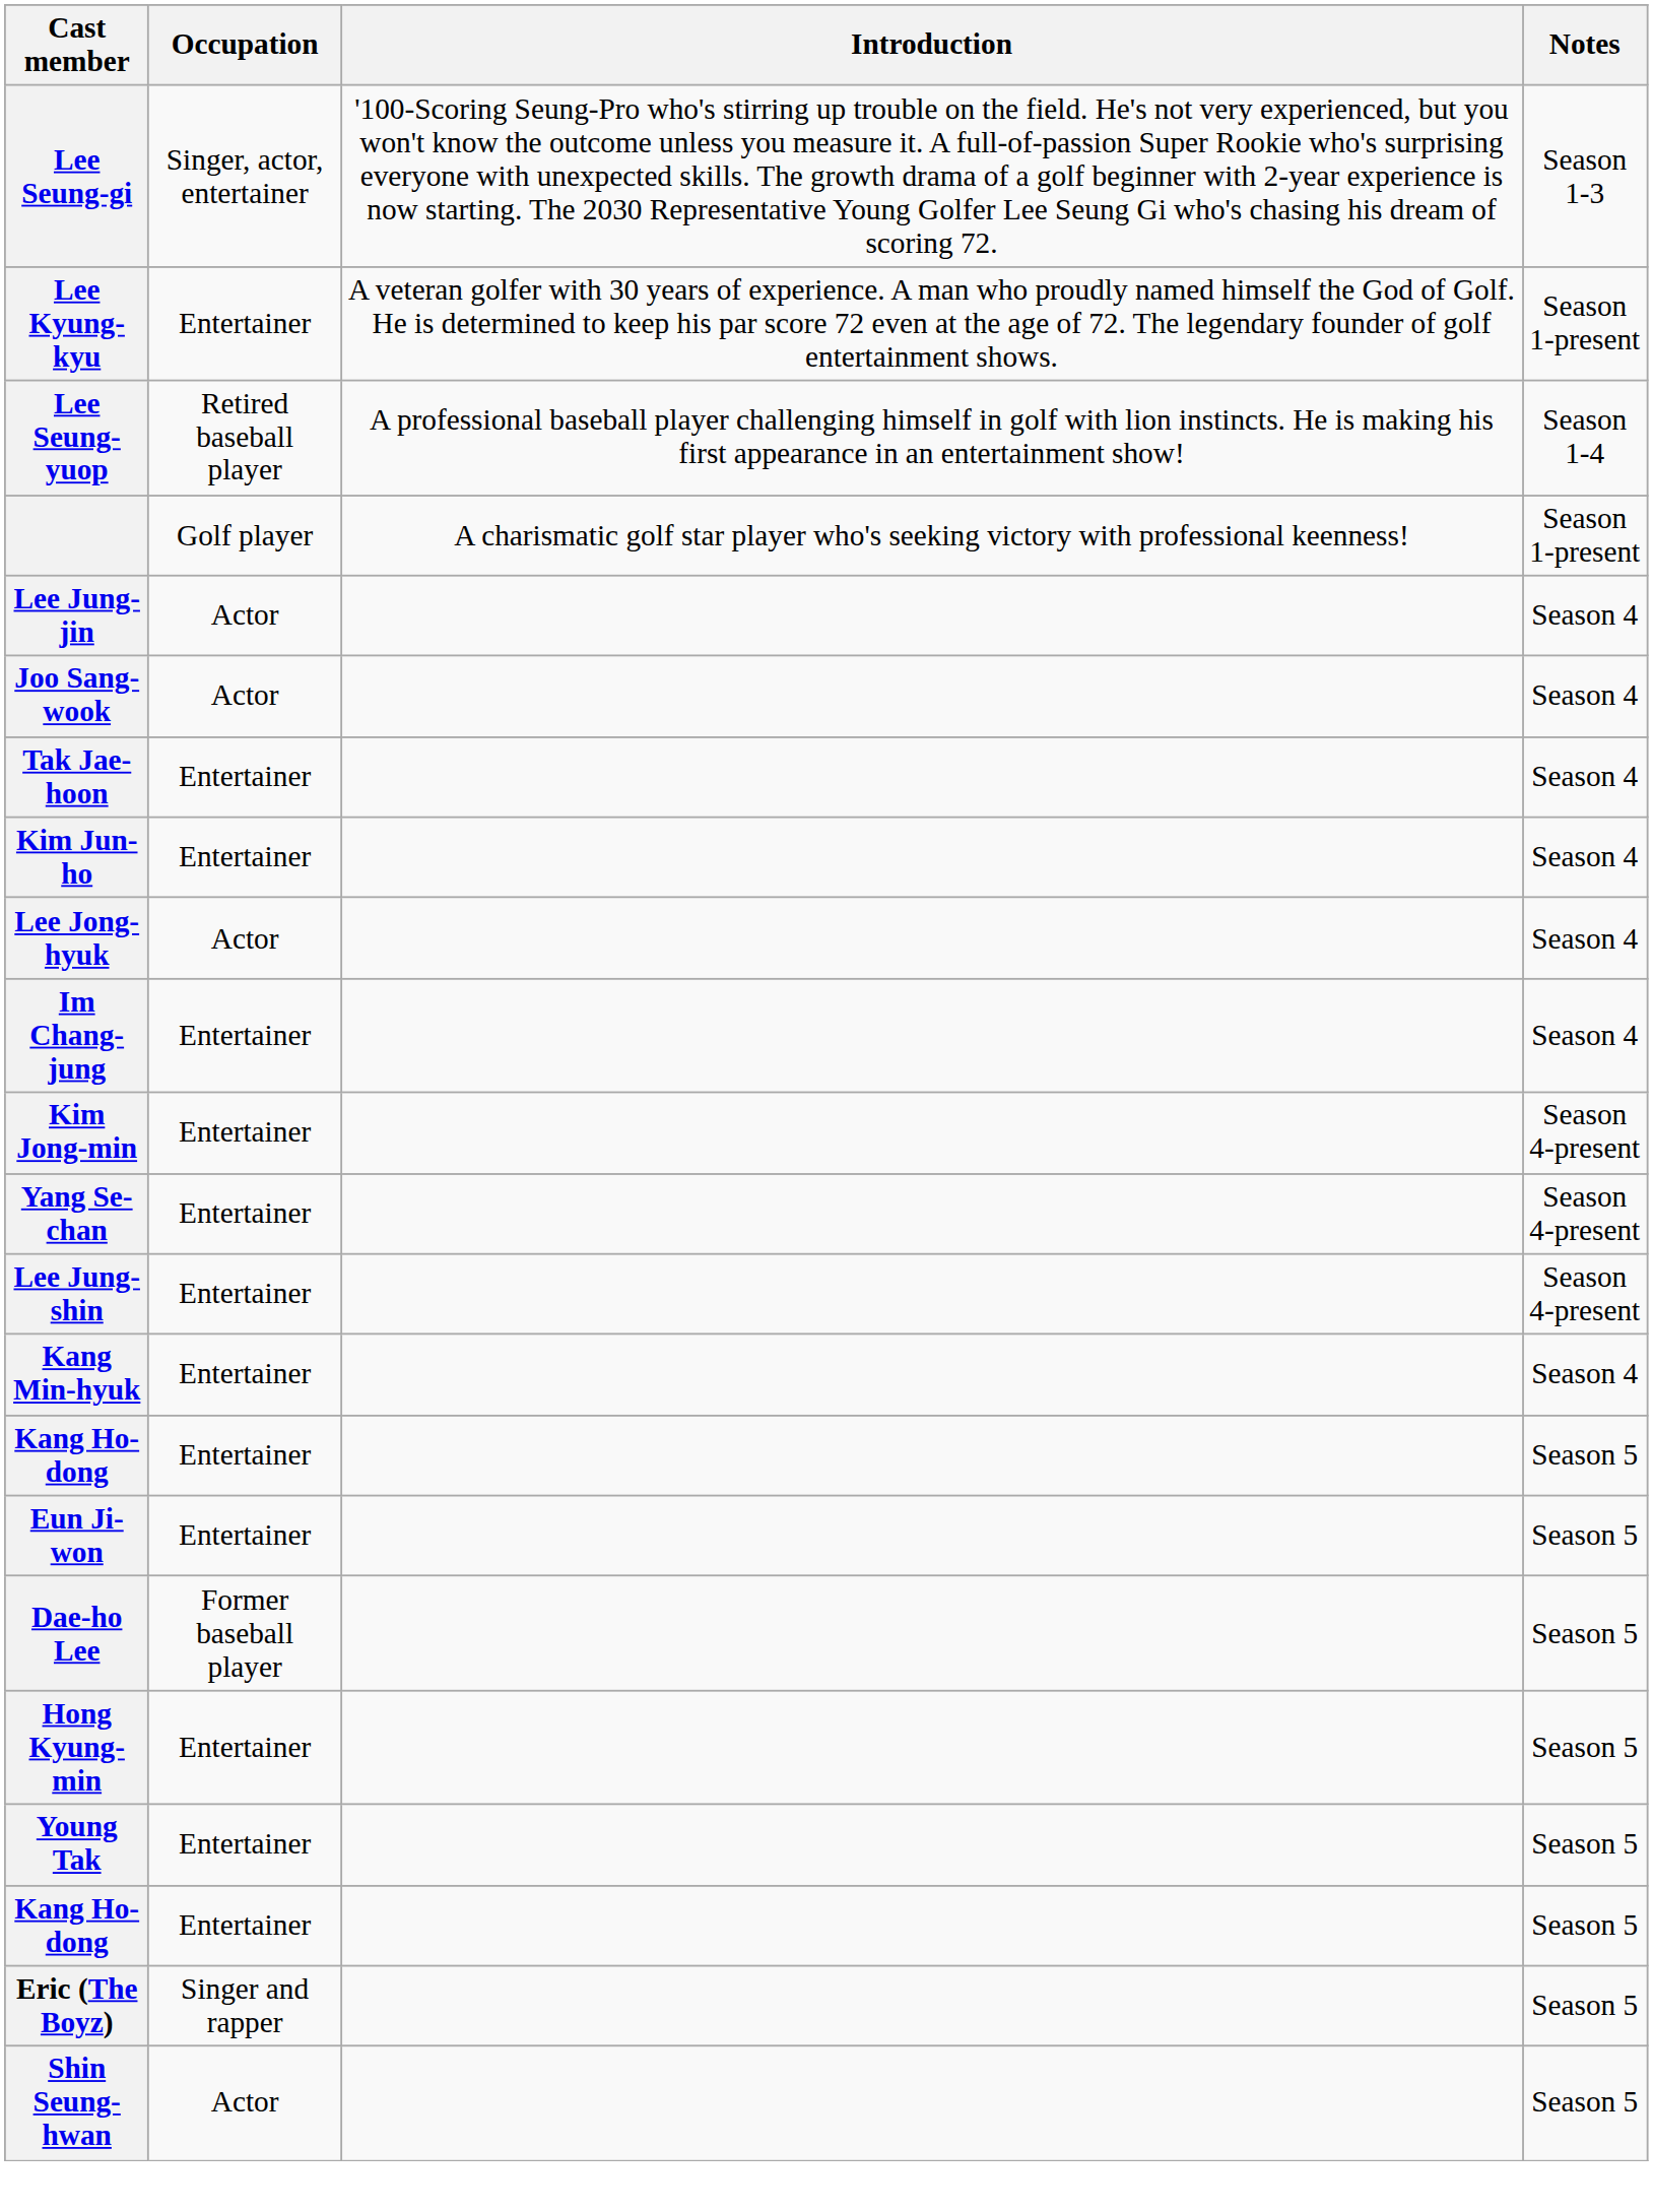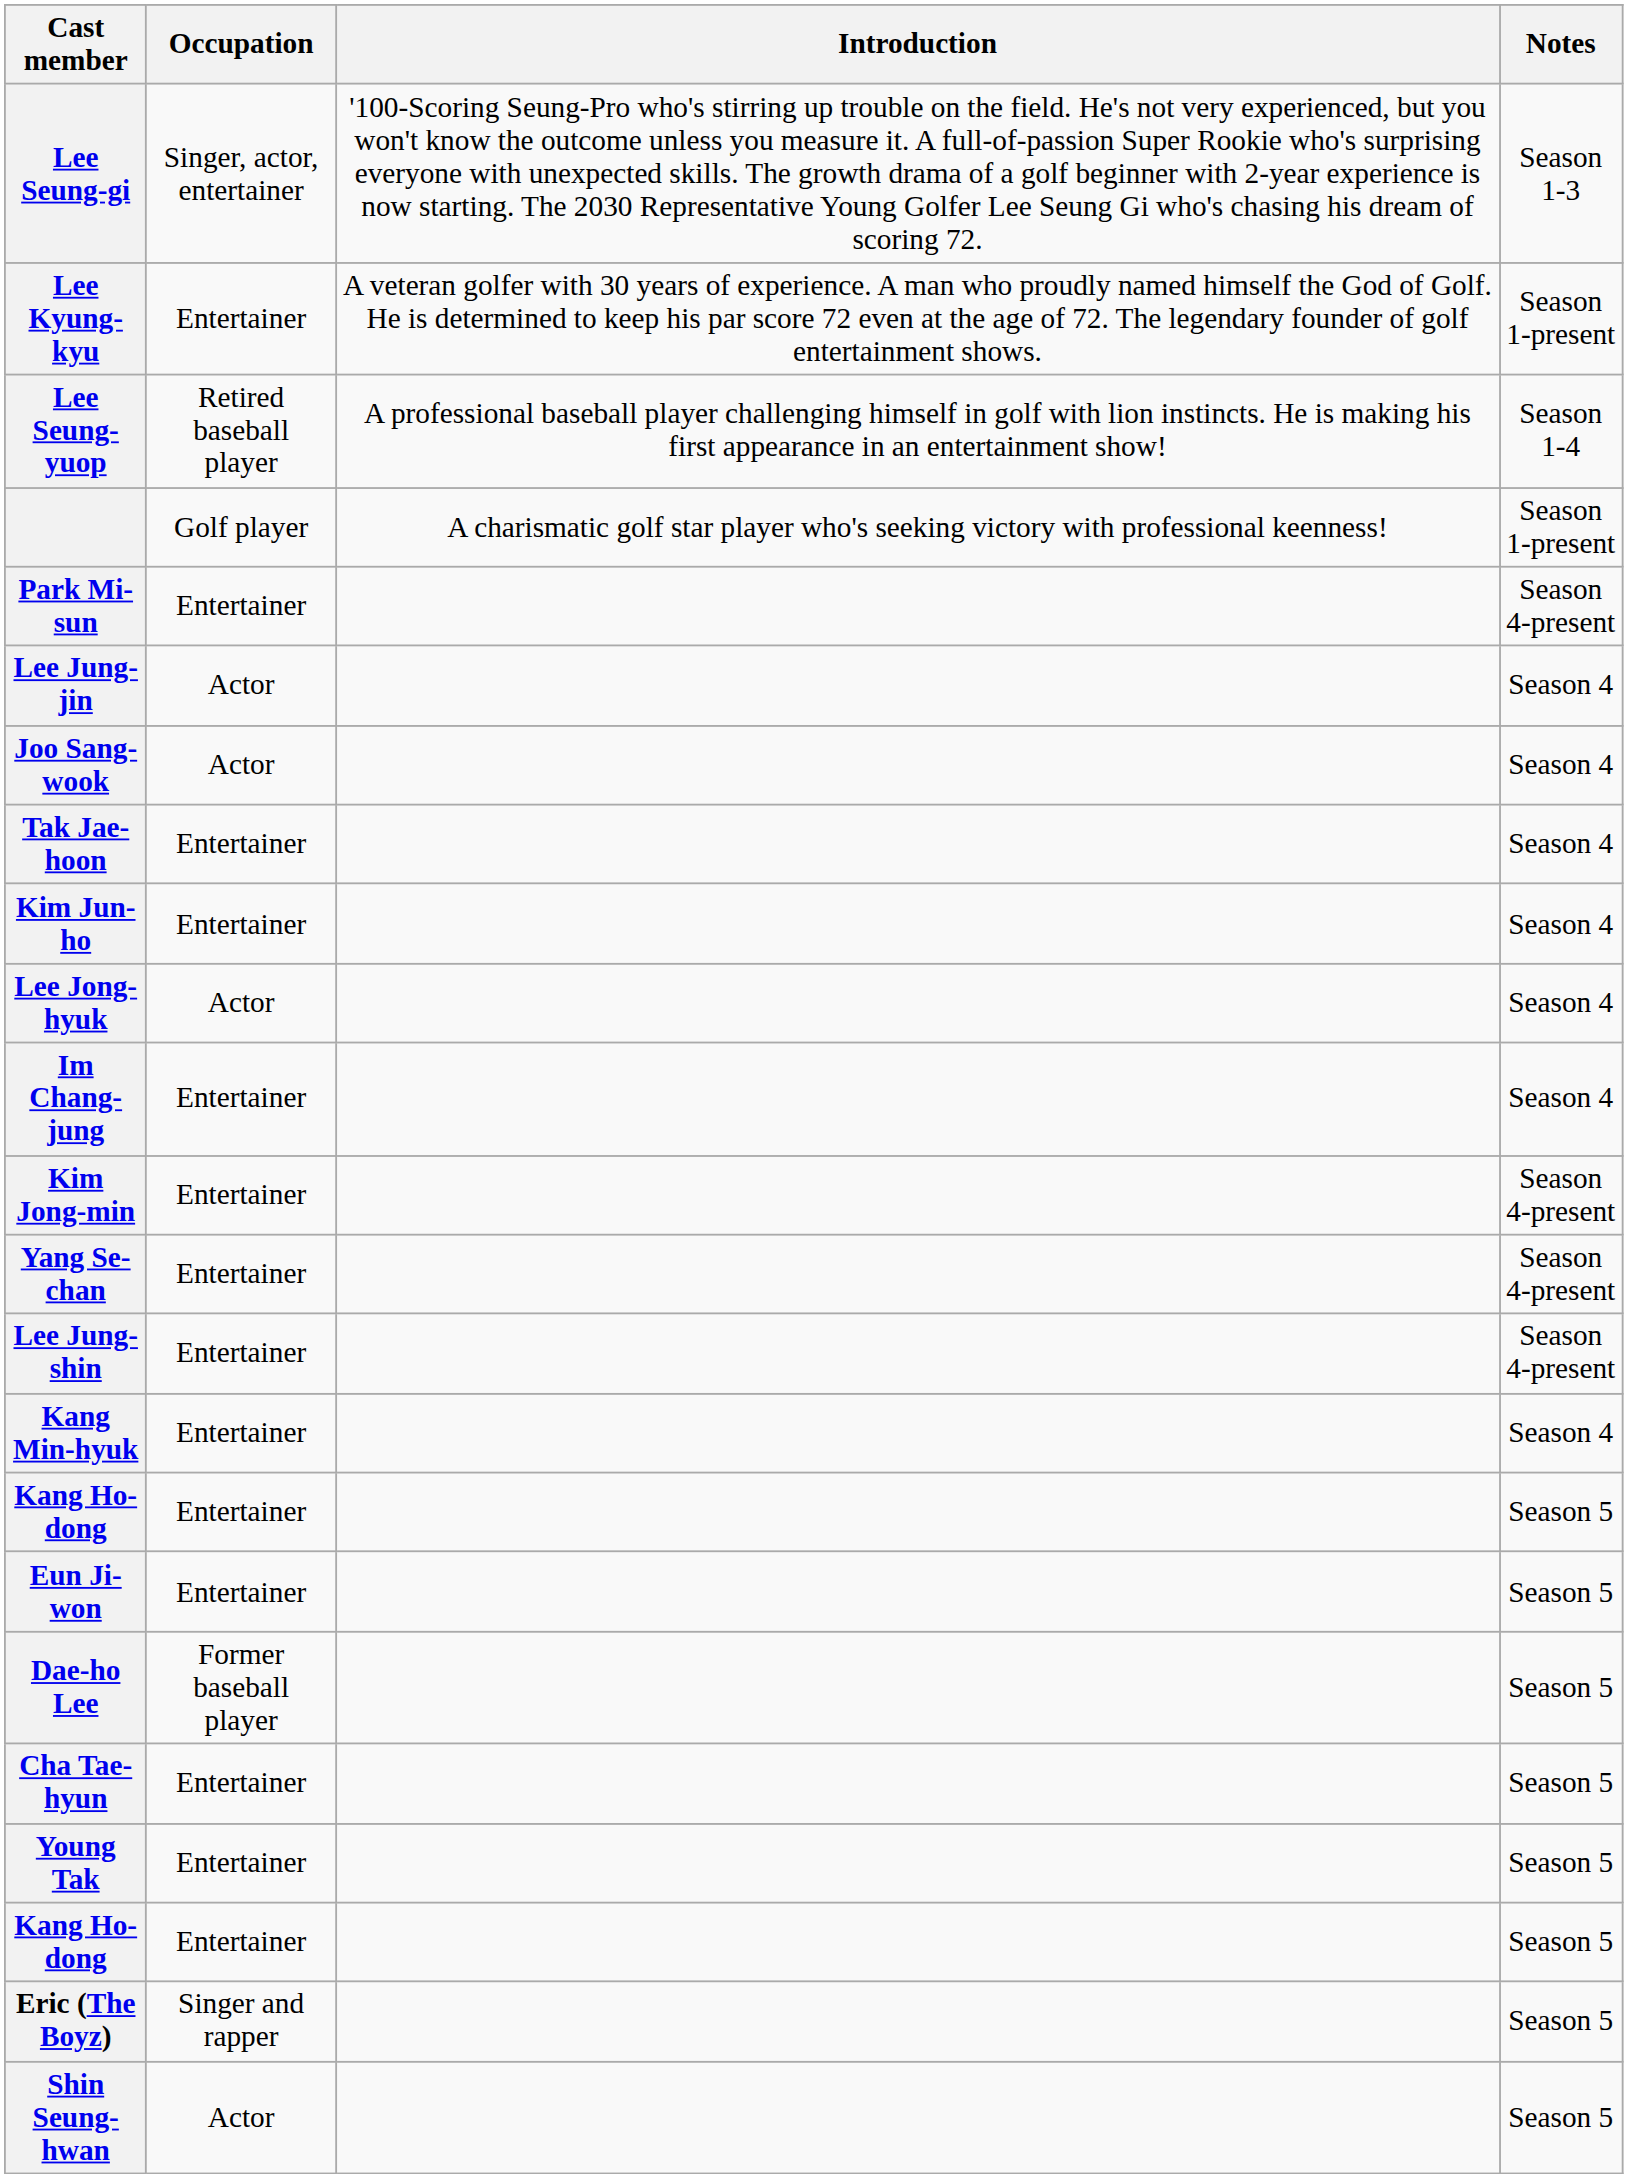+ row: Park Mi-sun | Entertainer | Season 4-present
+ row: Cha Tae-hyun | Entertainer | Season 5
- row: Hong Kyung-min | Entertainer | Season 5
